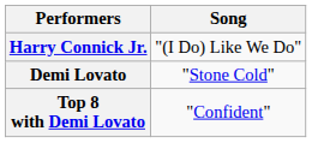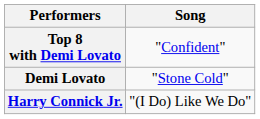rows swapped: Top 8 with Demi Lovato <-> Harry Connick Jr.
